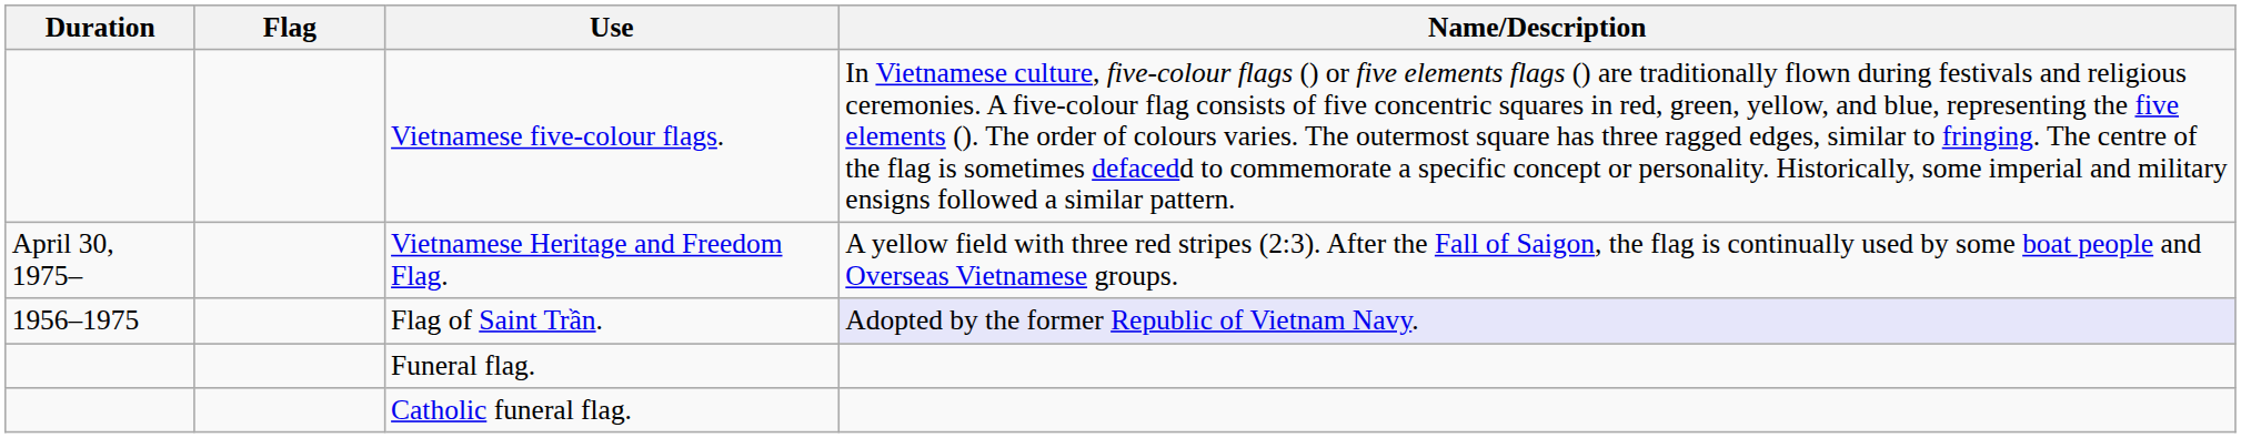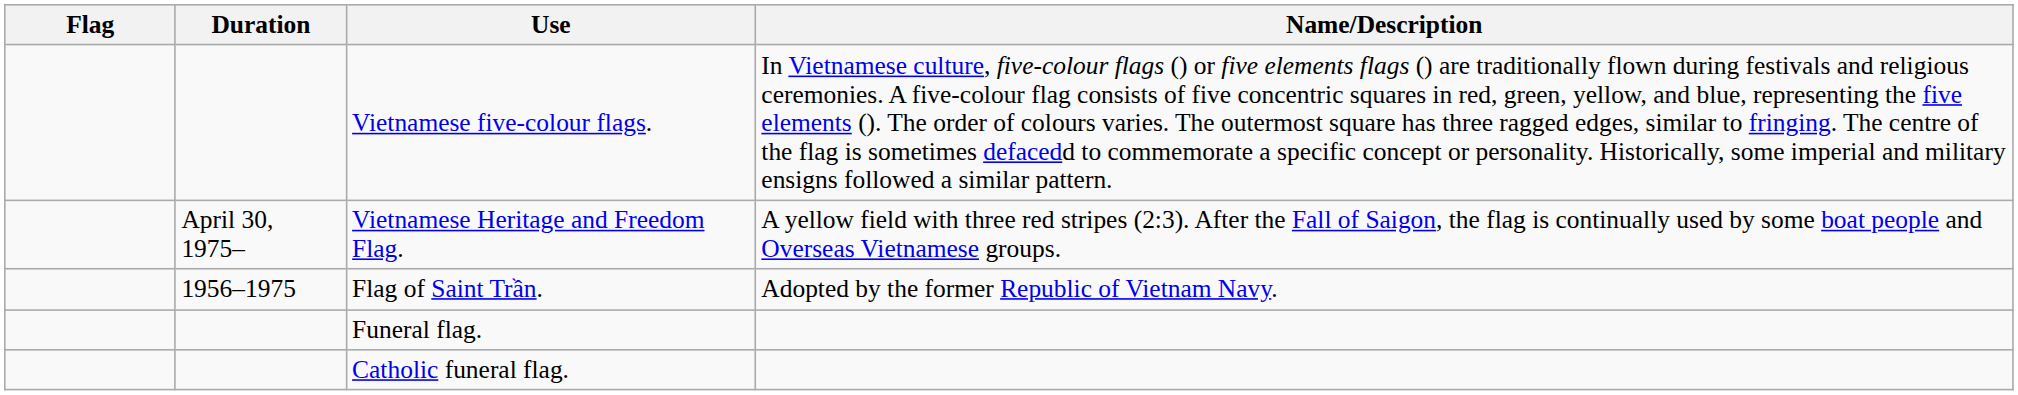columns swapped: Flag <-> Duration
Flag of Saint Trần. | Name/Description: lavender background -> no background
